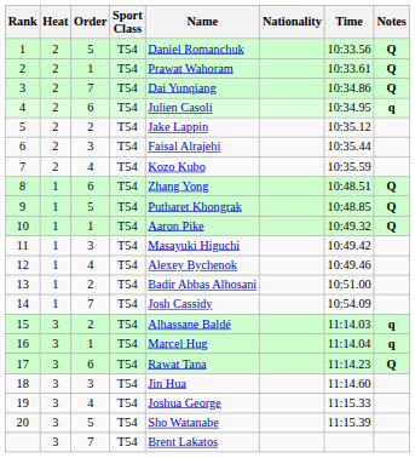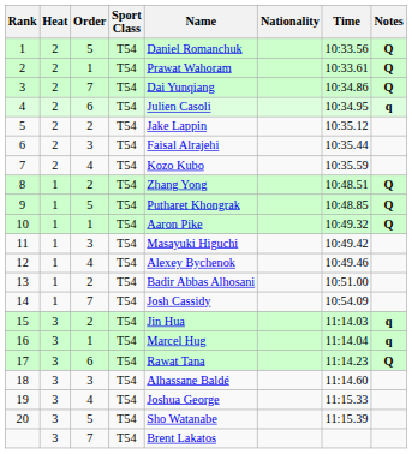8 | Order: 6 -> 2
15 | Name: Alhassane Baldé -> Jin Hua
18 | Name: Jin Hua -> Alhassane Baldé
